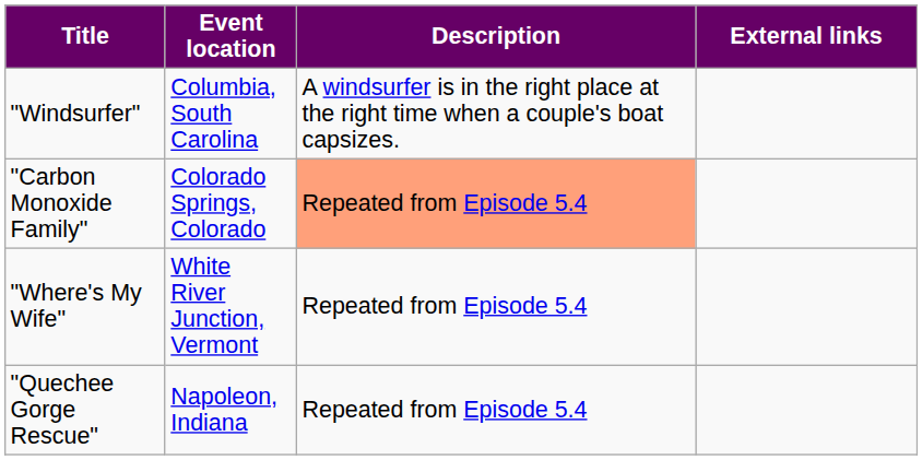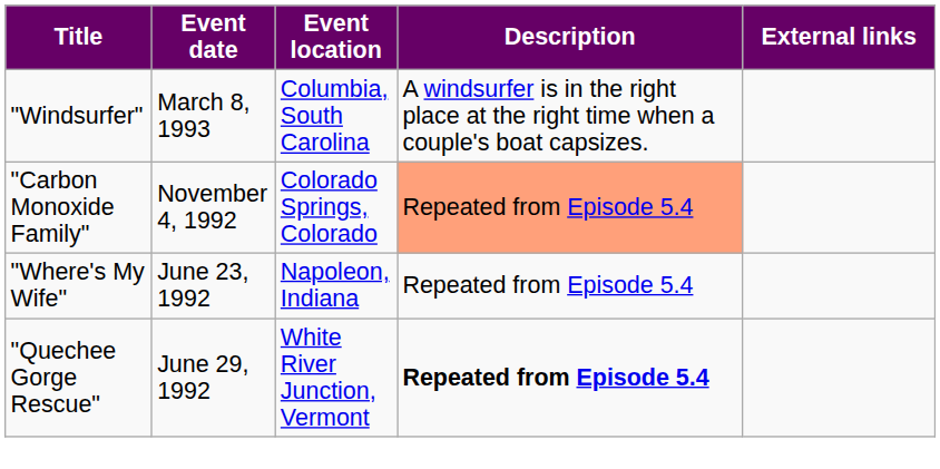+ column: Event date | March 8, 1993 | November 4, 1992 | June 23, 1992 | June 29, 1992
"Where's My Wife" | Event location: White River Junction, Vermont -> Napoleon, Indiana
"Quechee Gorge Rescue" | Event location: Napoleon, Indiana -> White River Junction, Vermont
"Quechee Gorge Rescue" | Description: normal -> bold
